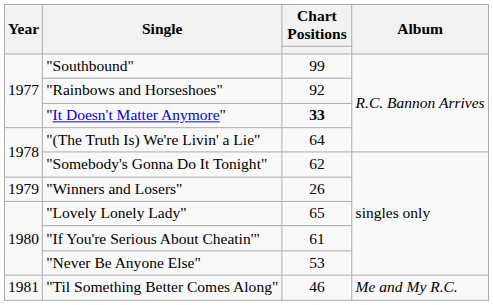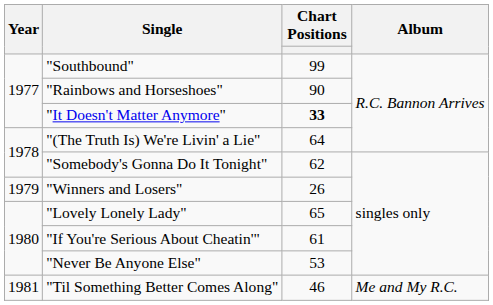"Rainbows and Horseshoes" | Chart Positions: 92 -> 90
